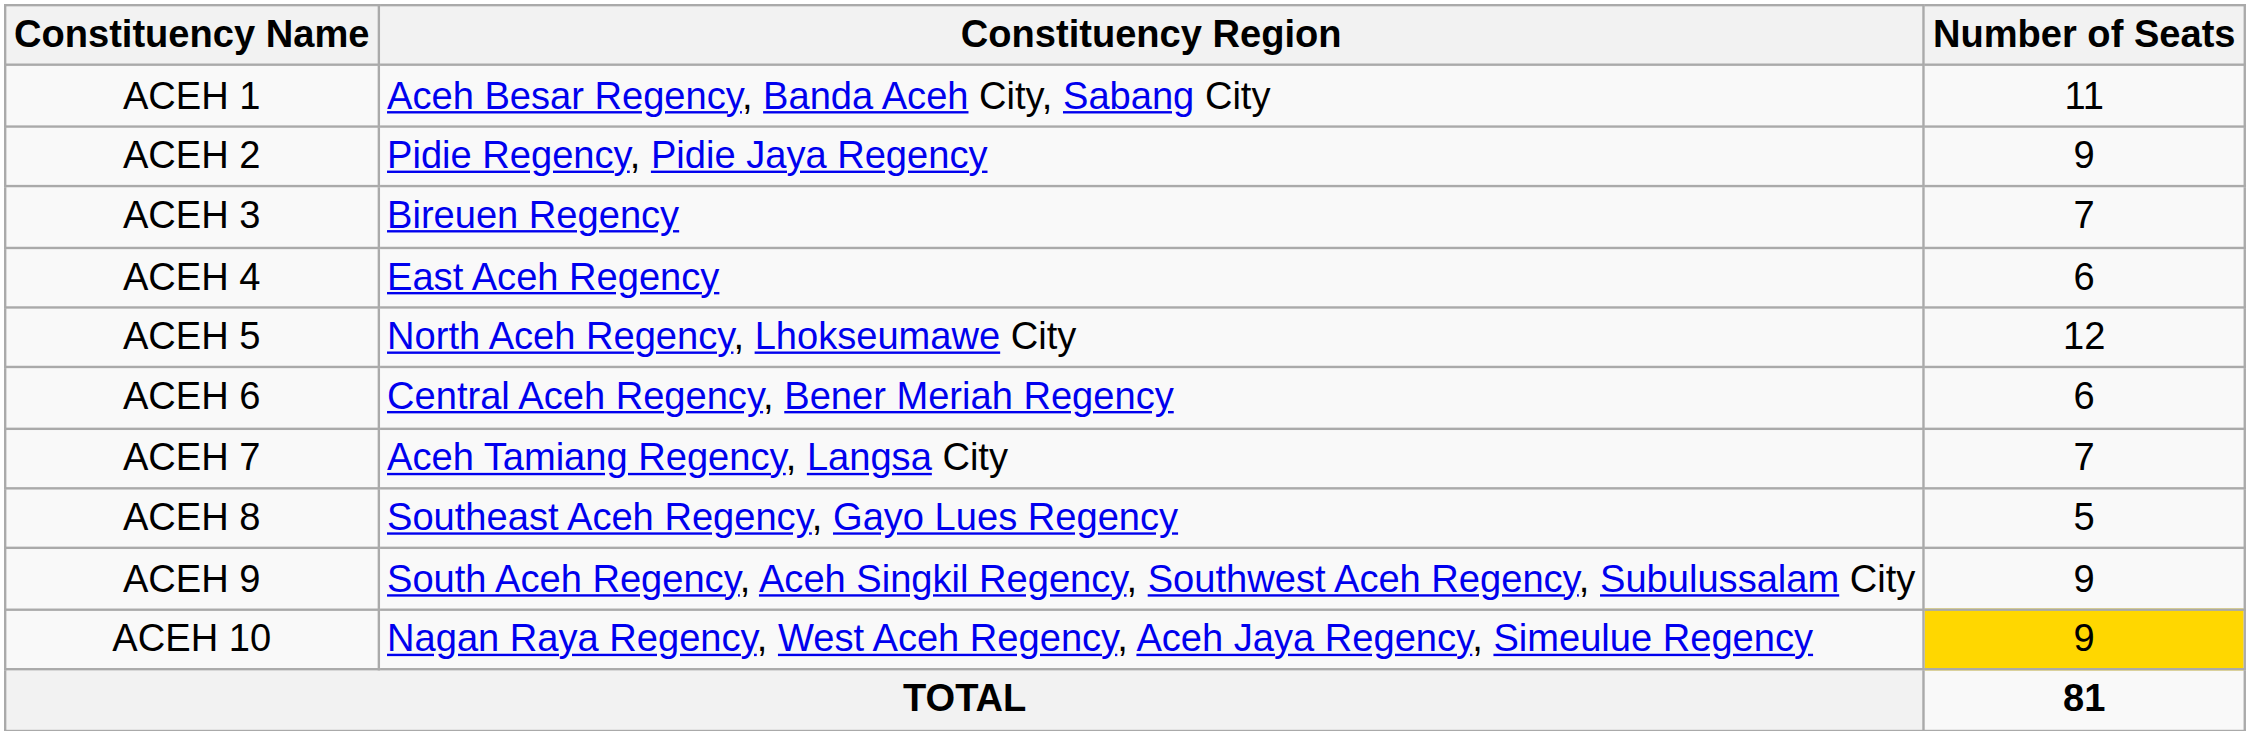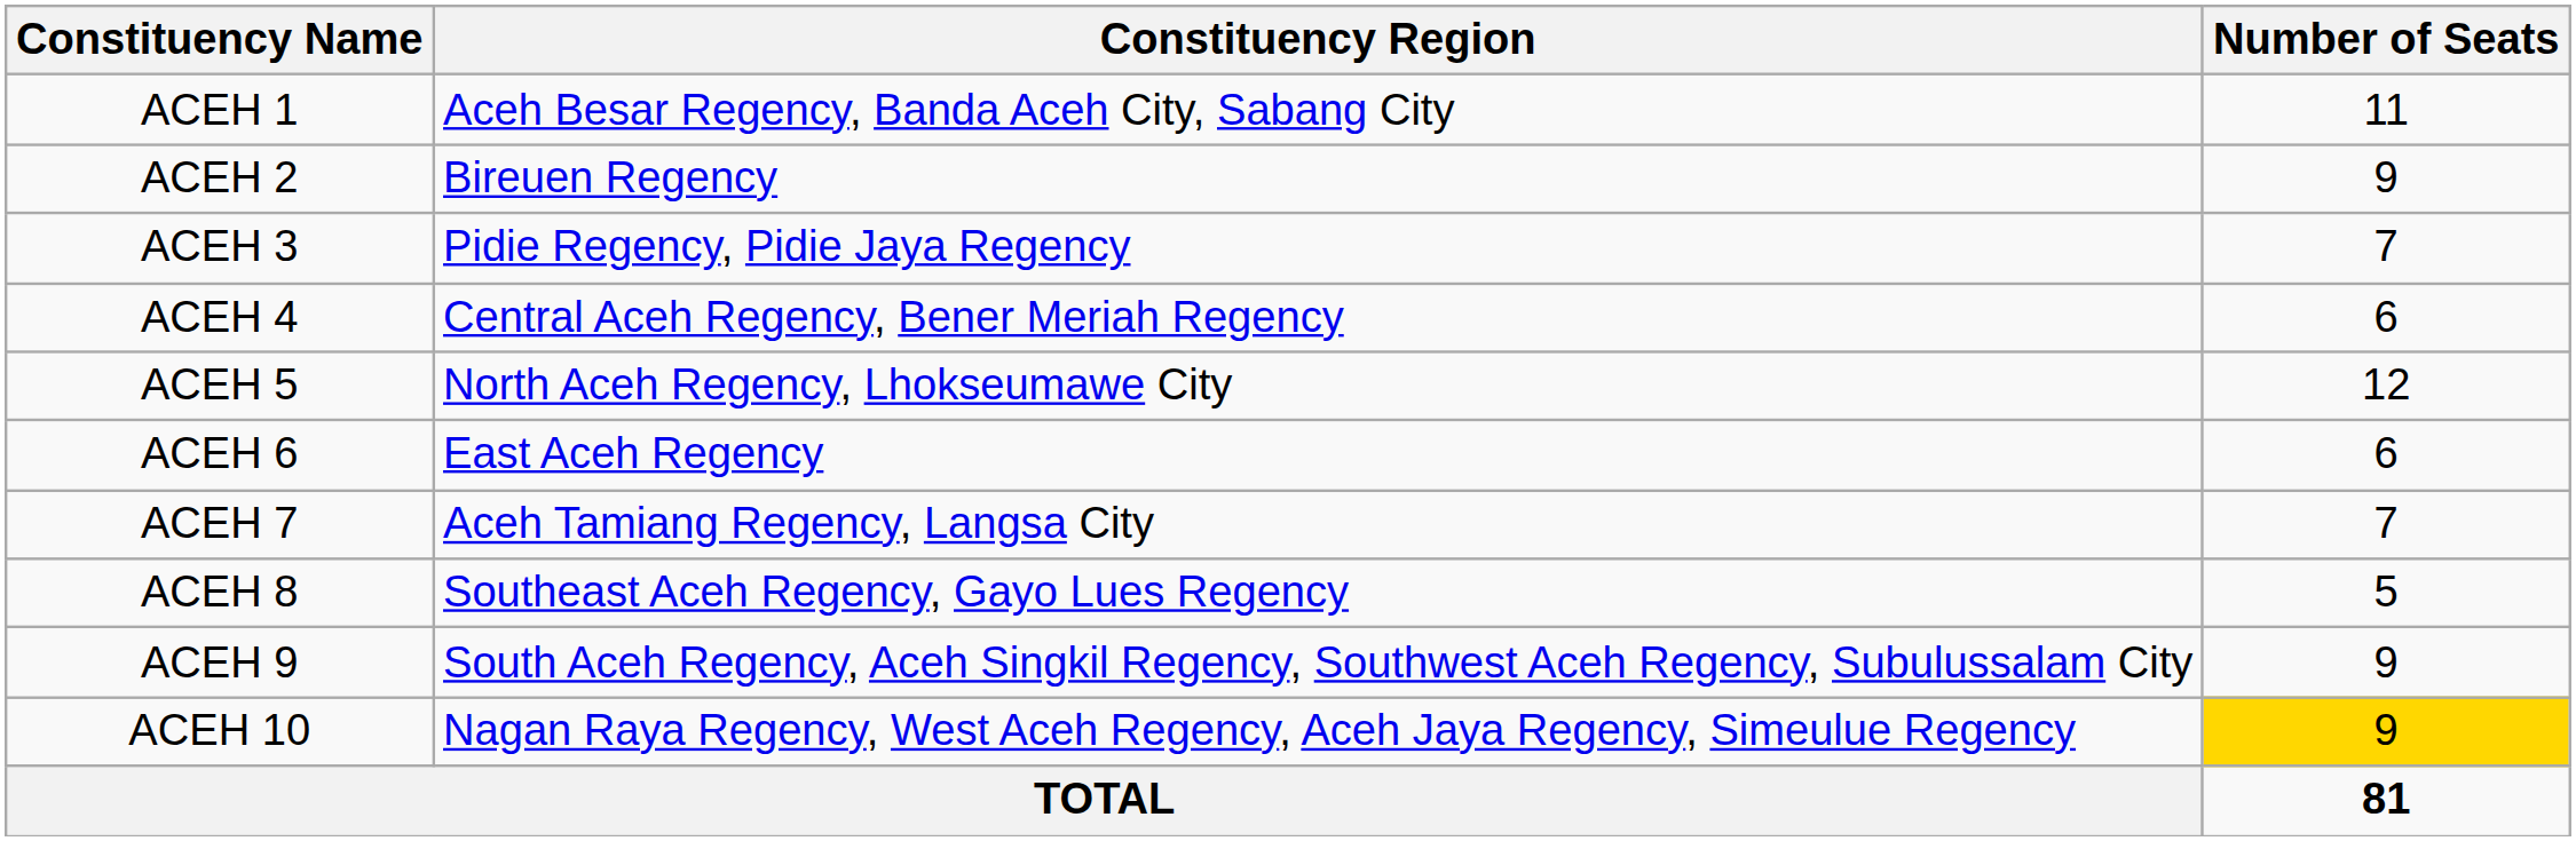ACEH 2 | Constituency Region: Pidie Regency, Pidie Jaya Regency -> Bireuen Regency
ACEH 3 | Constituency Region: Bireuen Regency -> Pidie Regency, Pidie Jaya Regency
ACEH 4 | Constituency Region: East Aceh Regency -> Central Aceh Regency, Bener Meriah Regency
ACEH 6 | Constituency Region: Central Aceh Regency, Bener Meriah Regency -> East Aceh Regency
